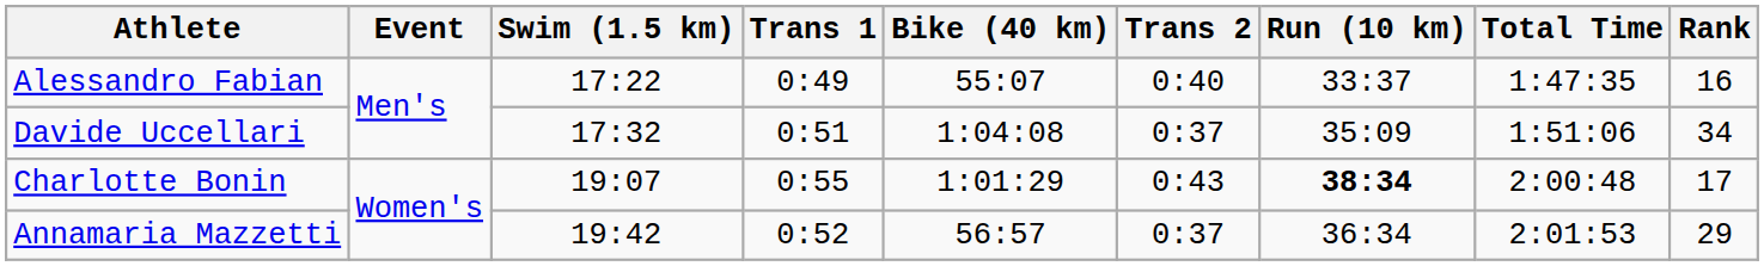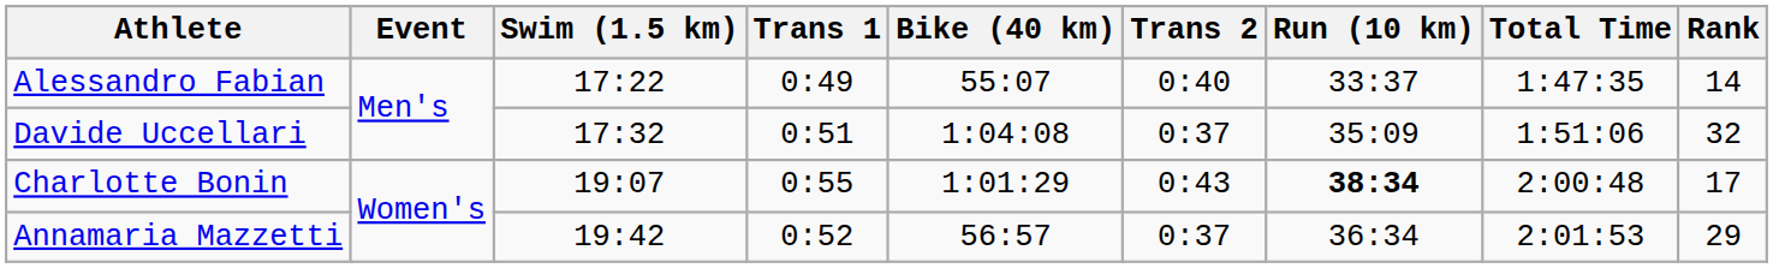Alessandro Fabian | Rank: 16 -> 14
Davide Uccellari | Rank: 34 -> 32
